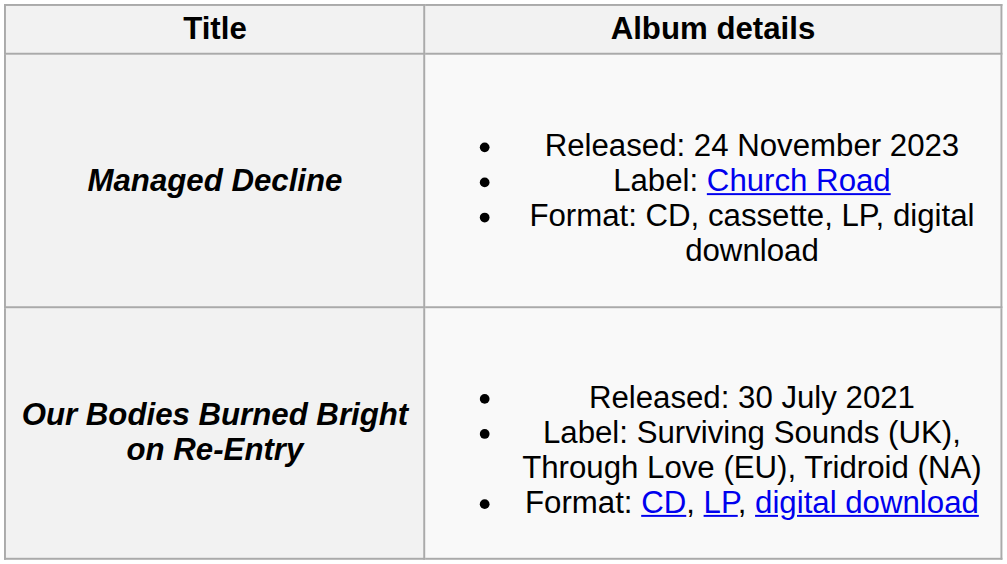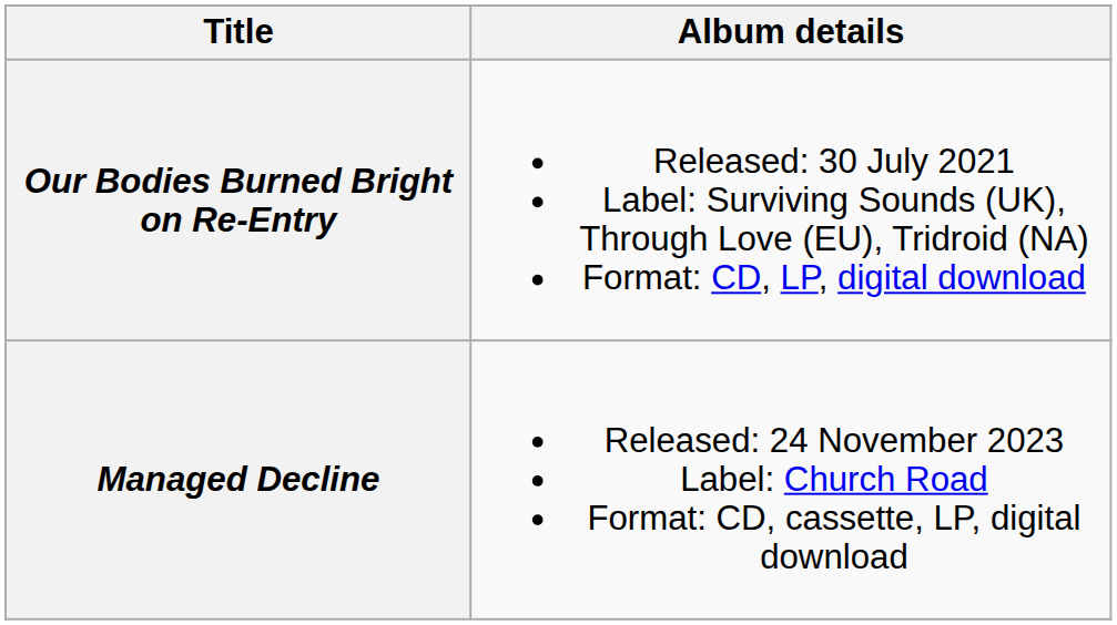rows swapped: Our Bodies Burned Bright on Re-Entry <-> Managed Decline
